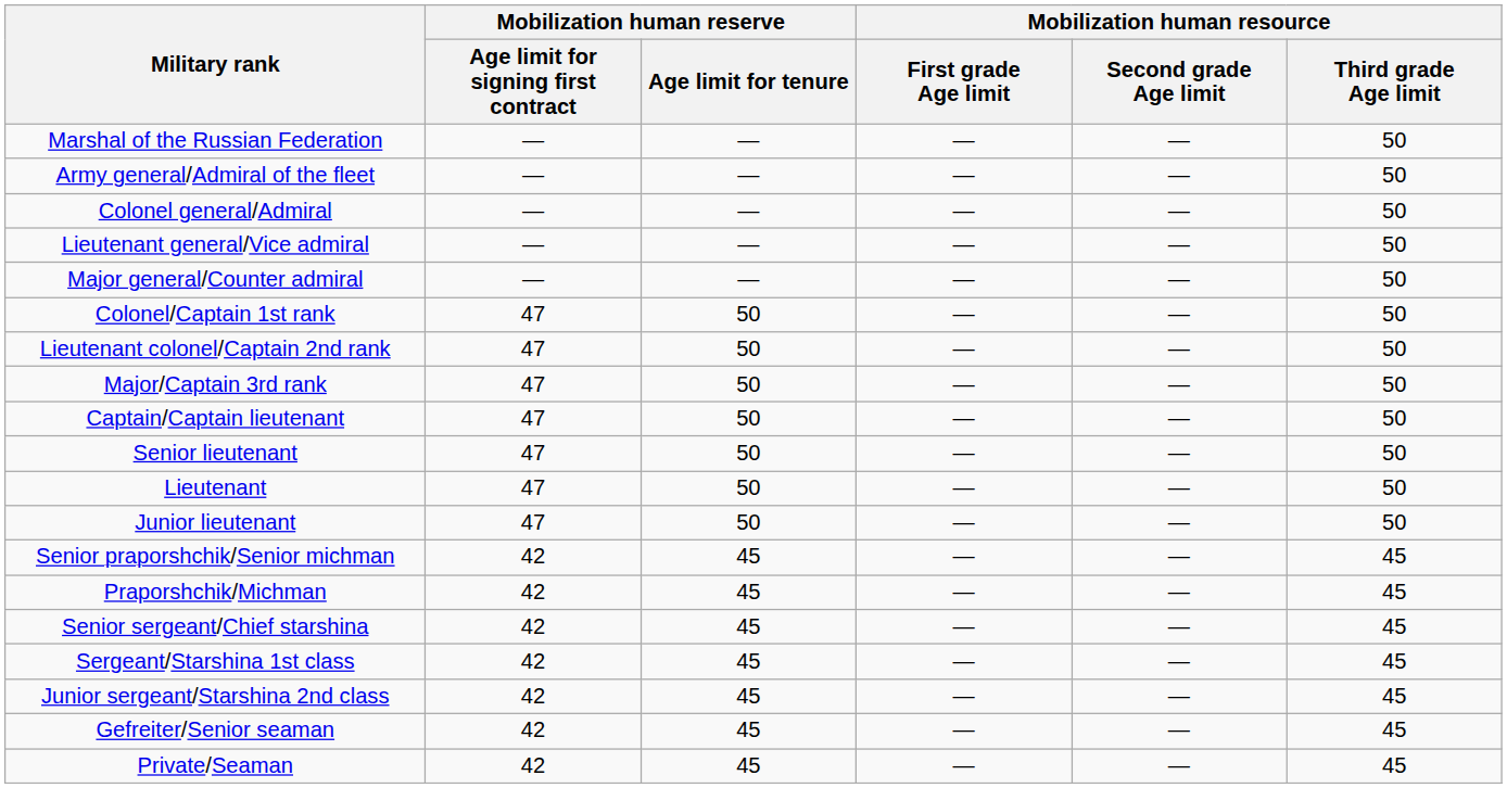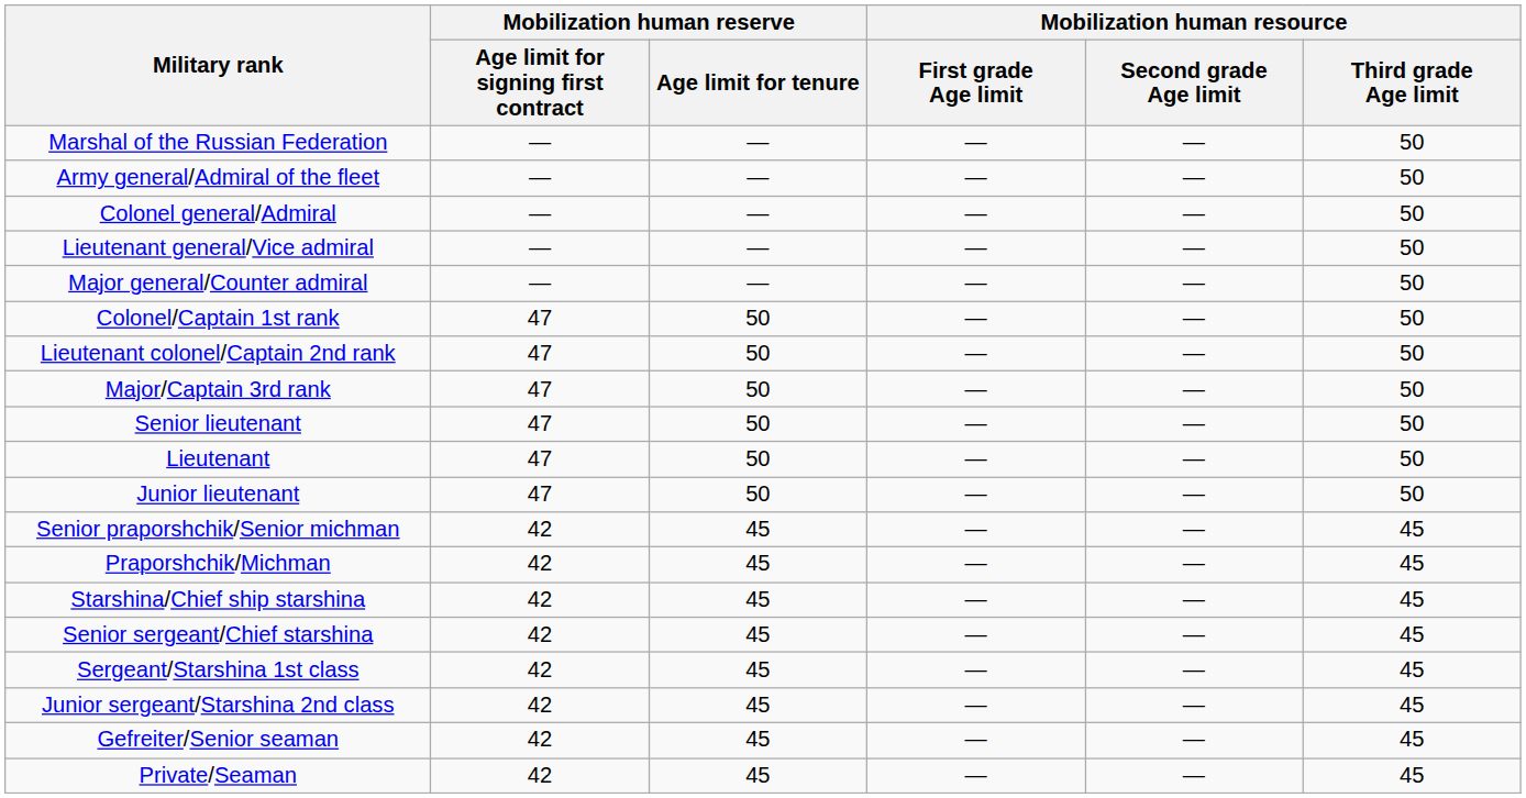- row: Captain/Captain lieutenant | 47 | 50 | — | — | 50
+ row: Starshina/Chief ship starshina | 42 | 45 | — | — | 45
